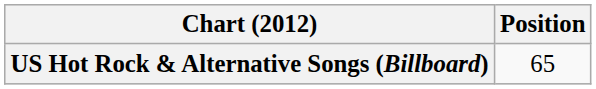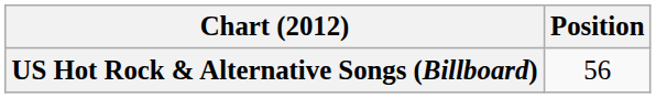US Hot Rock & Alternative Songs (Billboard) | Position: 65 -> 56
